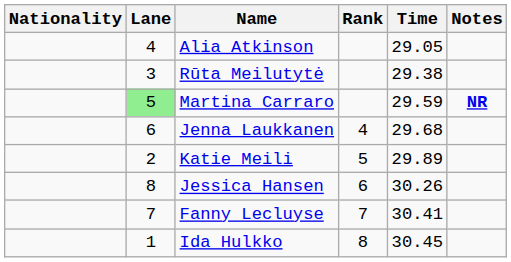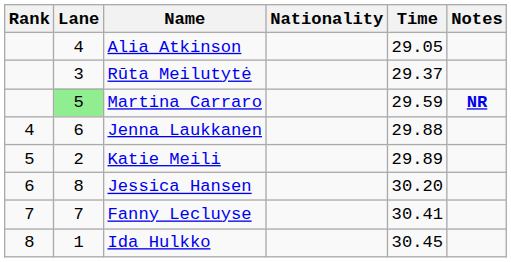columns swapped: Rank <-> Nationality
Rūta Meilutytė | Time: 29.38 -> 29.37
Jenna Laukkanen | Time: 29.68 -> 29.88
Jessica Hansen | Time: 30.26 -> 30.20
